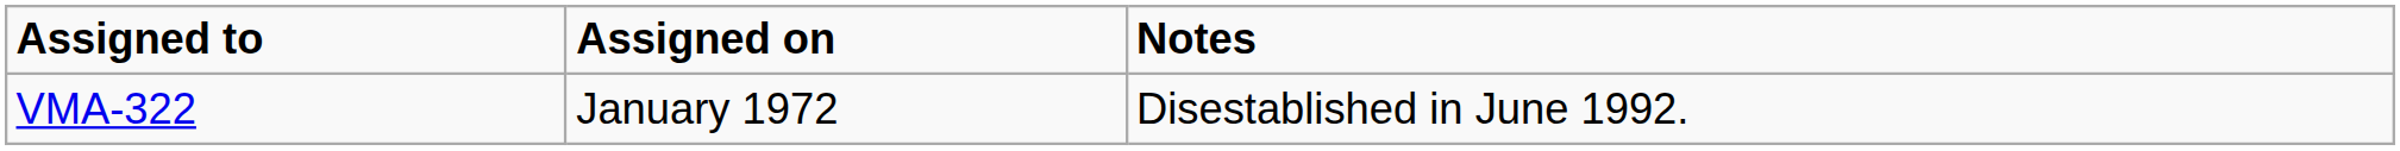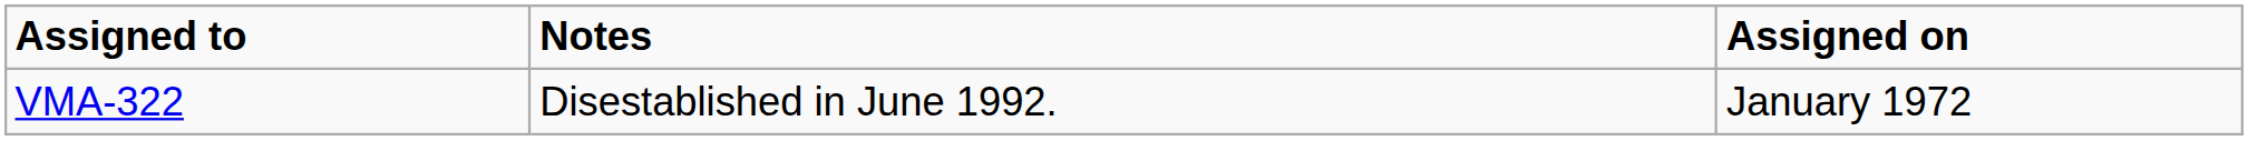columns swapped: Assigned on <-> Notes
